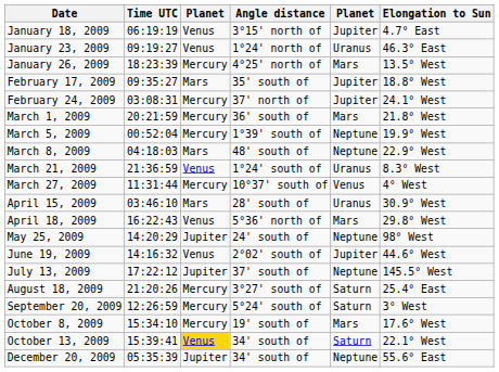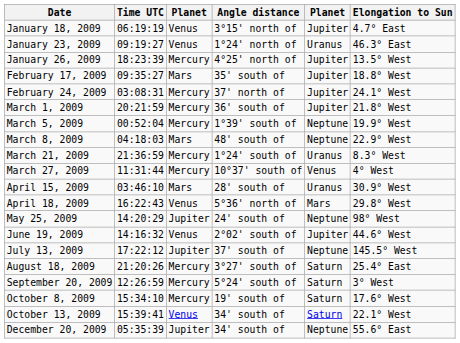January 26, 2009 | column 5: Mars -> Jupiter
March 1, 2009 | column 5: Mars -> Jupiter
March 21, 2009 | column 3: Venus -> Mercury
October 8, 2009 | column 5: Mars -> Saturn
October 13, 2009 | column 3: gold background -> no background
